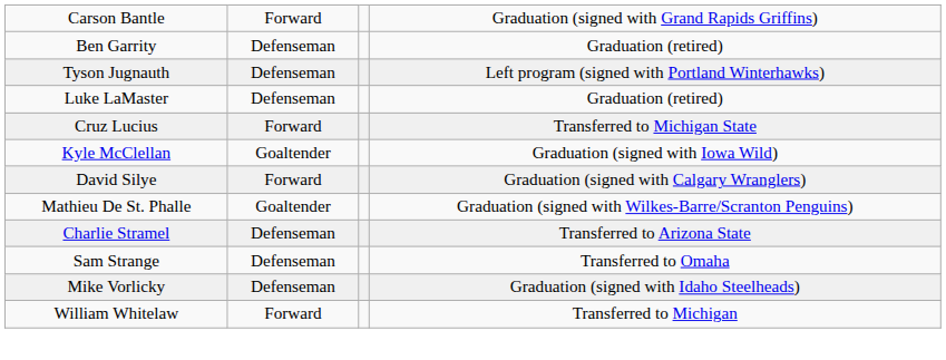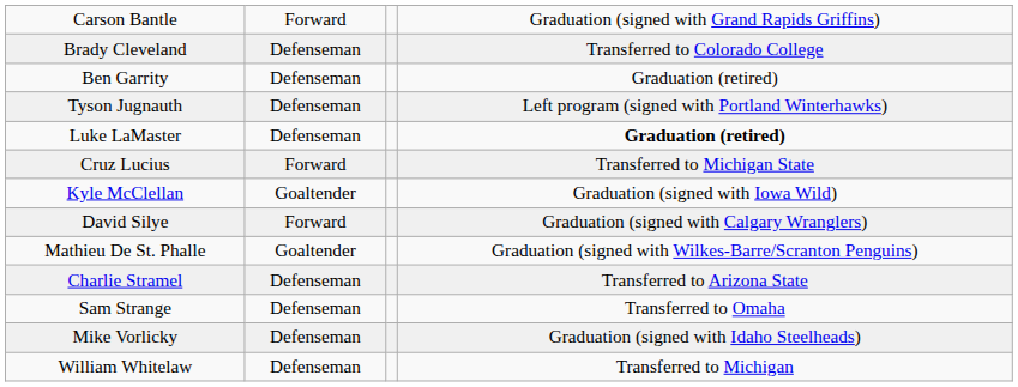+ row: Brady Cleveland | Defenseman | Transferred to Colorado College
Luke LaMaster | column 4: normal -> bold
William Whitelaw | column 2: Forward -> Defenseman
